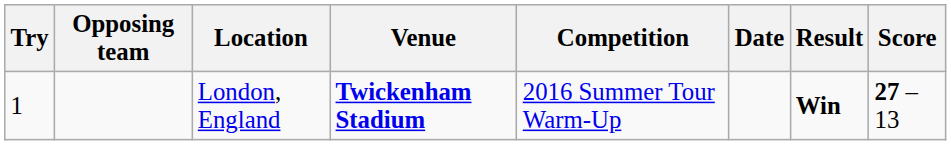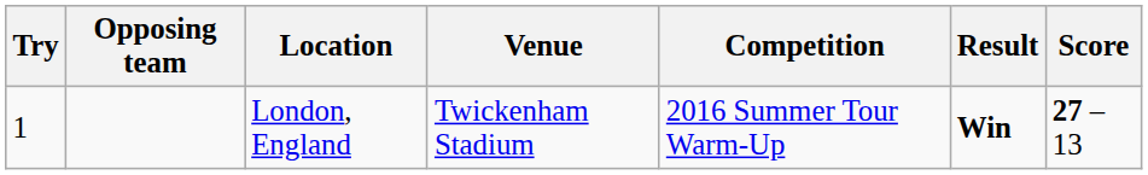- column: Date
London, England | Venue: bold -> normal
